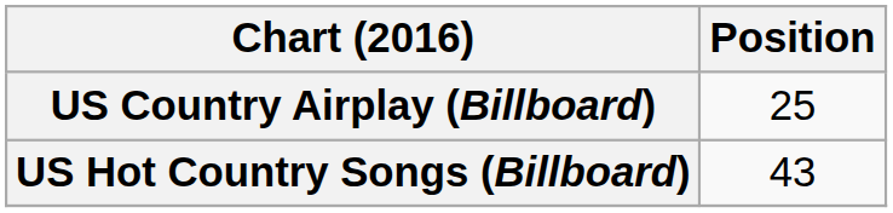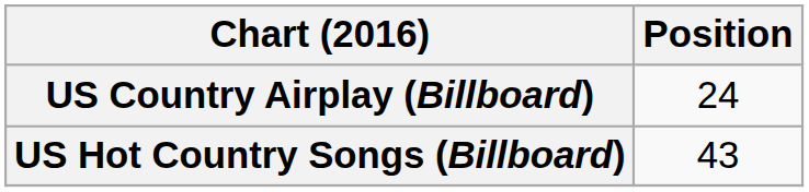US Country Airplay (Billboard) | Position: 25 -> 24
